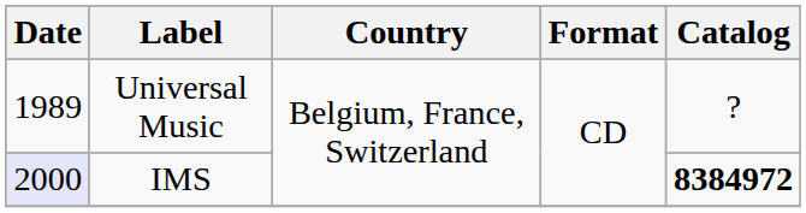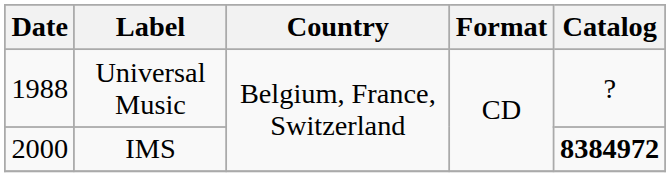Universal Music | Date: 1989 -> 1988
IMS | Date: lavender background -> no background
